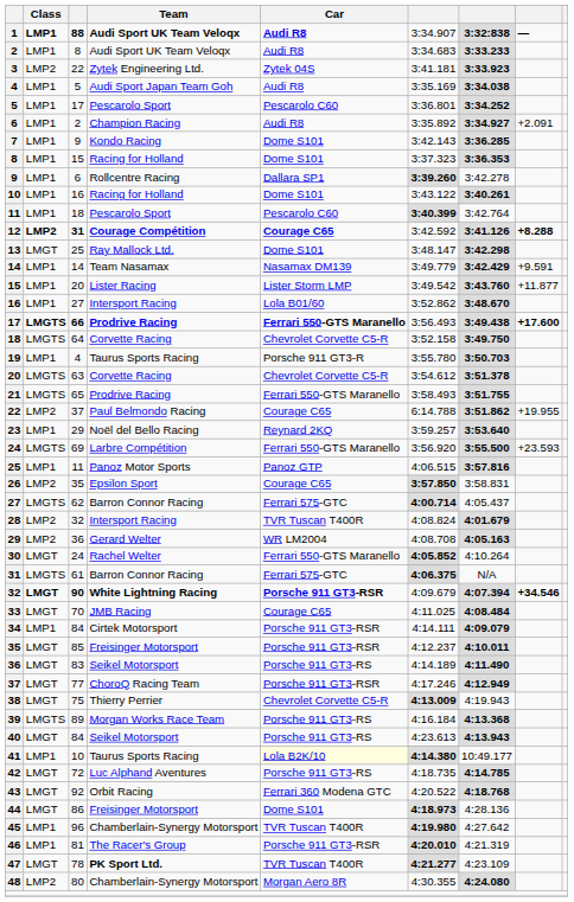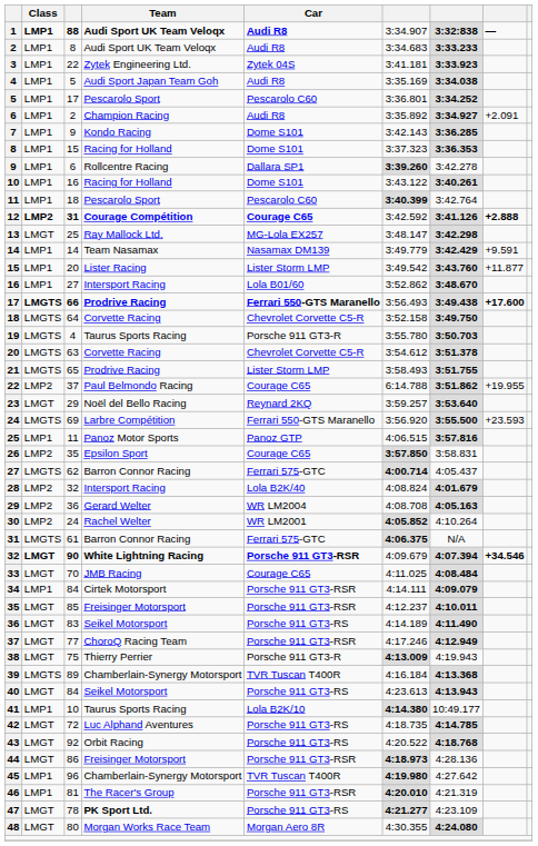3 | Class: LMP2 -> LMP1
12 | column 8: +8.288 -> +2.888
13 | Car: Dome S101 -> MG-Lola EX257
19 | Class: LMP1 -> LMGTS
21 | Car: Ferrari 550-GTS Maranello -> Lister Storm LMP
23 | Class: LMP1 -> LMGT
28 | Car: TVR Tuscan T400R -> Lola B2K/40
30 | Class: LMGT -> LMP2
30 | Car: Ferrari 550-GTS Maranello -> WR LM2001
38 | Car: Chevrolet Corvette C5-R -> Porsche 911 GT3-R
39 | Team: Morgan Works Race Team -> Chamberlain-Synergy Motorsport
39 | Car: Porsche 911 GT3-RS -> TVR Tuscan T400R
41 | Car: lightyellow background -> no background
43 | Car: Ferrari 360 Modena GTC -> Porsche 911 GT3-RS
44 | Car: Dome S101 -> Porsche 911 GT3-RSR
47 | Car: TVR Tuscan T400R -> Porsche 911 GT3-RS
48 | Class: LMP2 -> LMGT
48 | Team: Chamberlain-Synergy Motorsport -> Morgan Works Race Team
